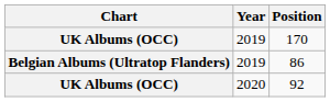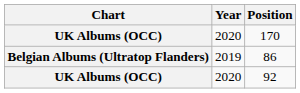170 | Year: 2019 -> 2020
